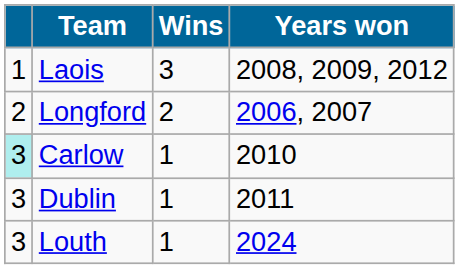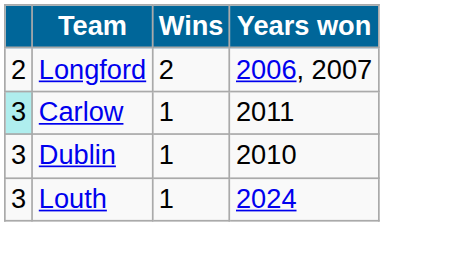- row: 1 | Laois | 3 | 2008, 2009, 2012
Carlow | Years won: 2010 -> 2011
Dublin | Years won: 2011 -> 2010
